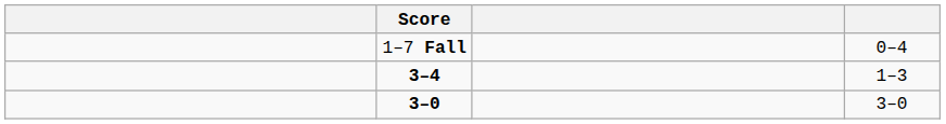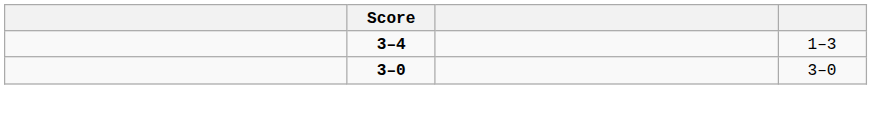- row: 1–7 Fall | 0–4
